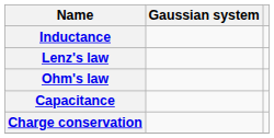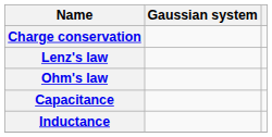rows swapped: Charge conservation <-> Inductance
